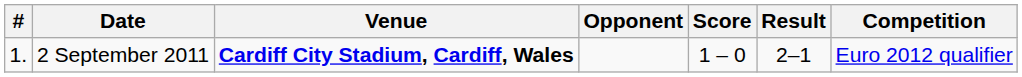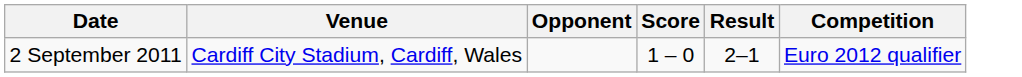- column: # | 1.
2 September 2011 | Venue: bold -> normal
